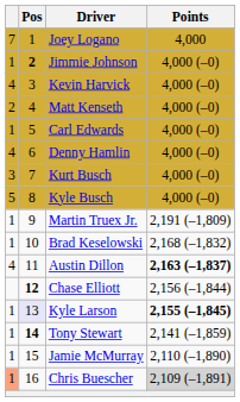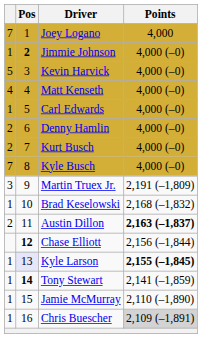Kevin Harvick | column 1: 4 -> 5
Matt Kenseth | column 1: 2 -> 4
Denny Hamlin | column 1: 4 -> 2
Kurt Busch | column 1: 3 -> 2
Kyle Busch | column 1: 5 -> 7
Martin Truex Jr. | column 1: 1 -> 3
Austin Dillon | column 1: 4 -> 2
Chris Buescher | column 1: lightsalmon background -> no background
